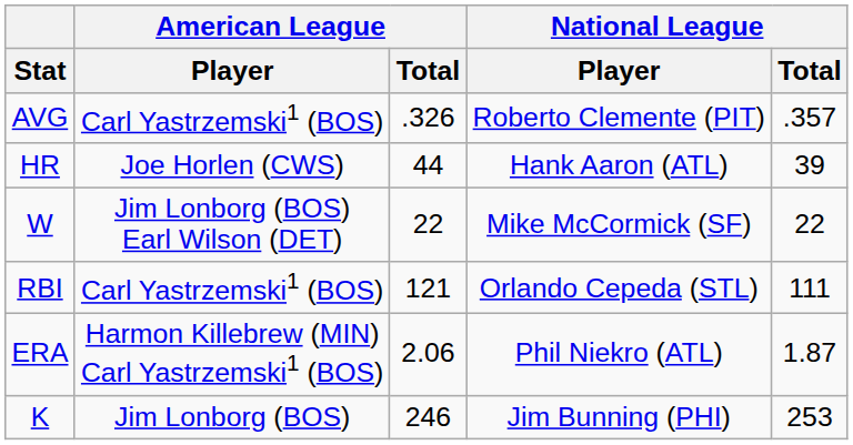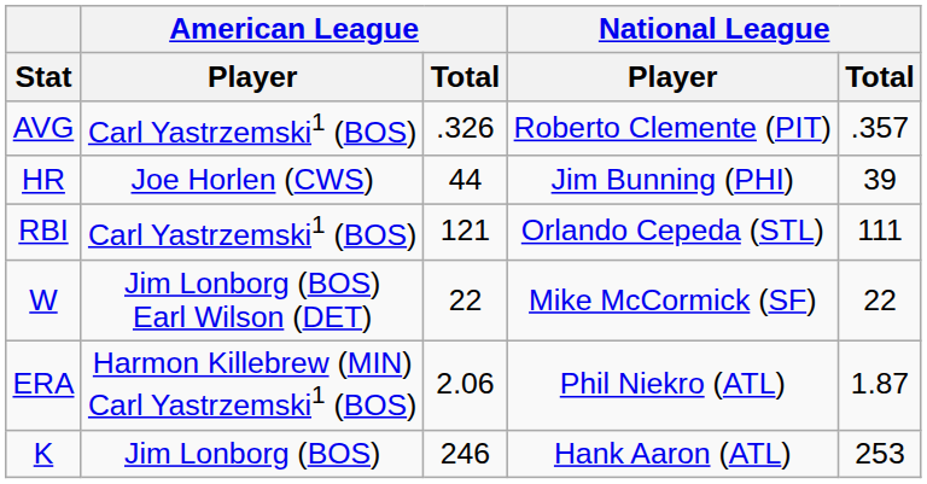HR | National League / Player: Hank Aaron (ATL) -> Jim Bunning (PHI)
rows swapped: RBI <-> W
K | National League / Player: Jim Bunning (PHI) -> Hank Aaron (ATL)
